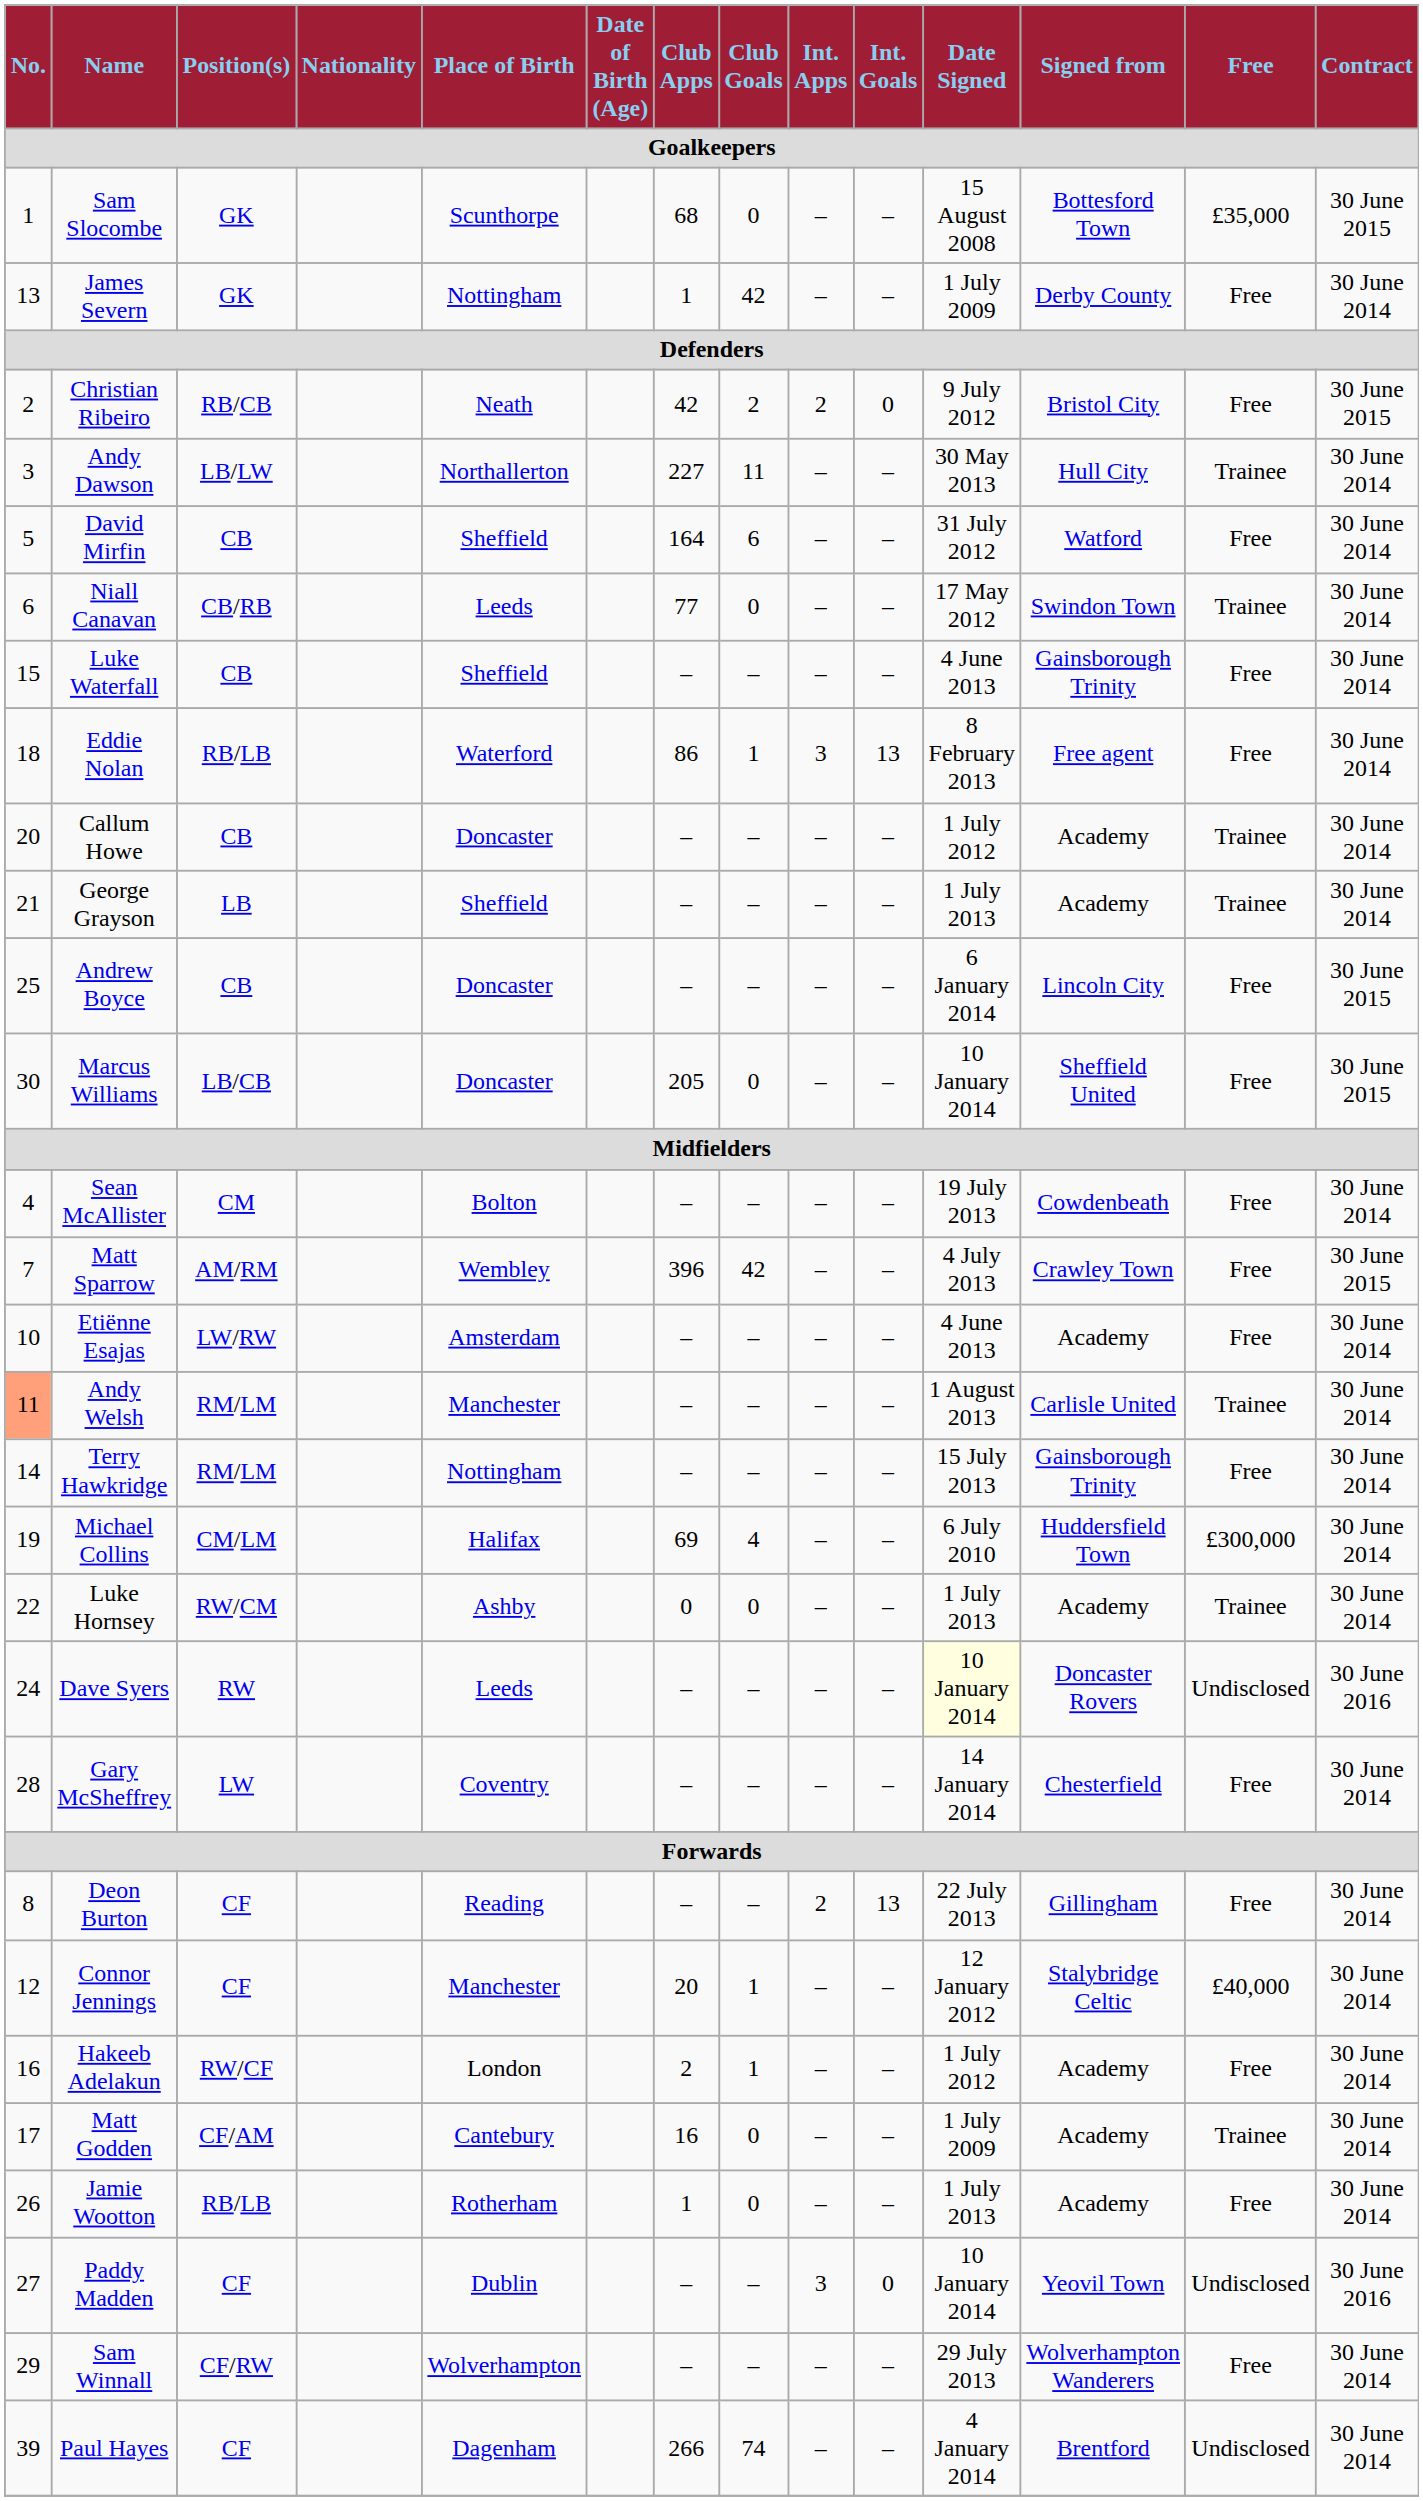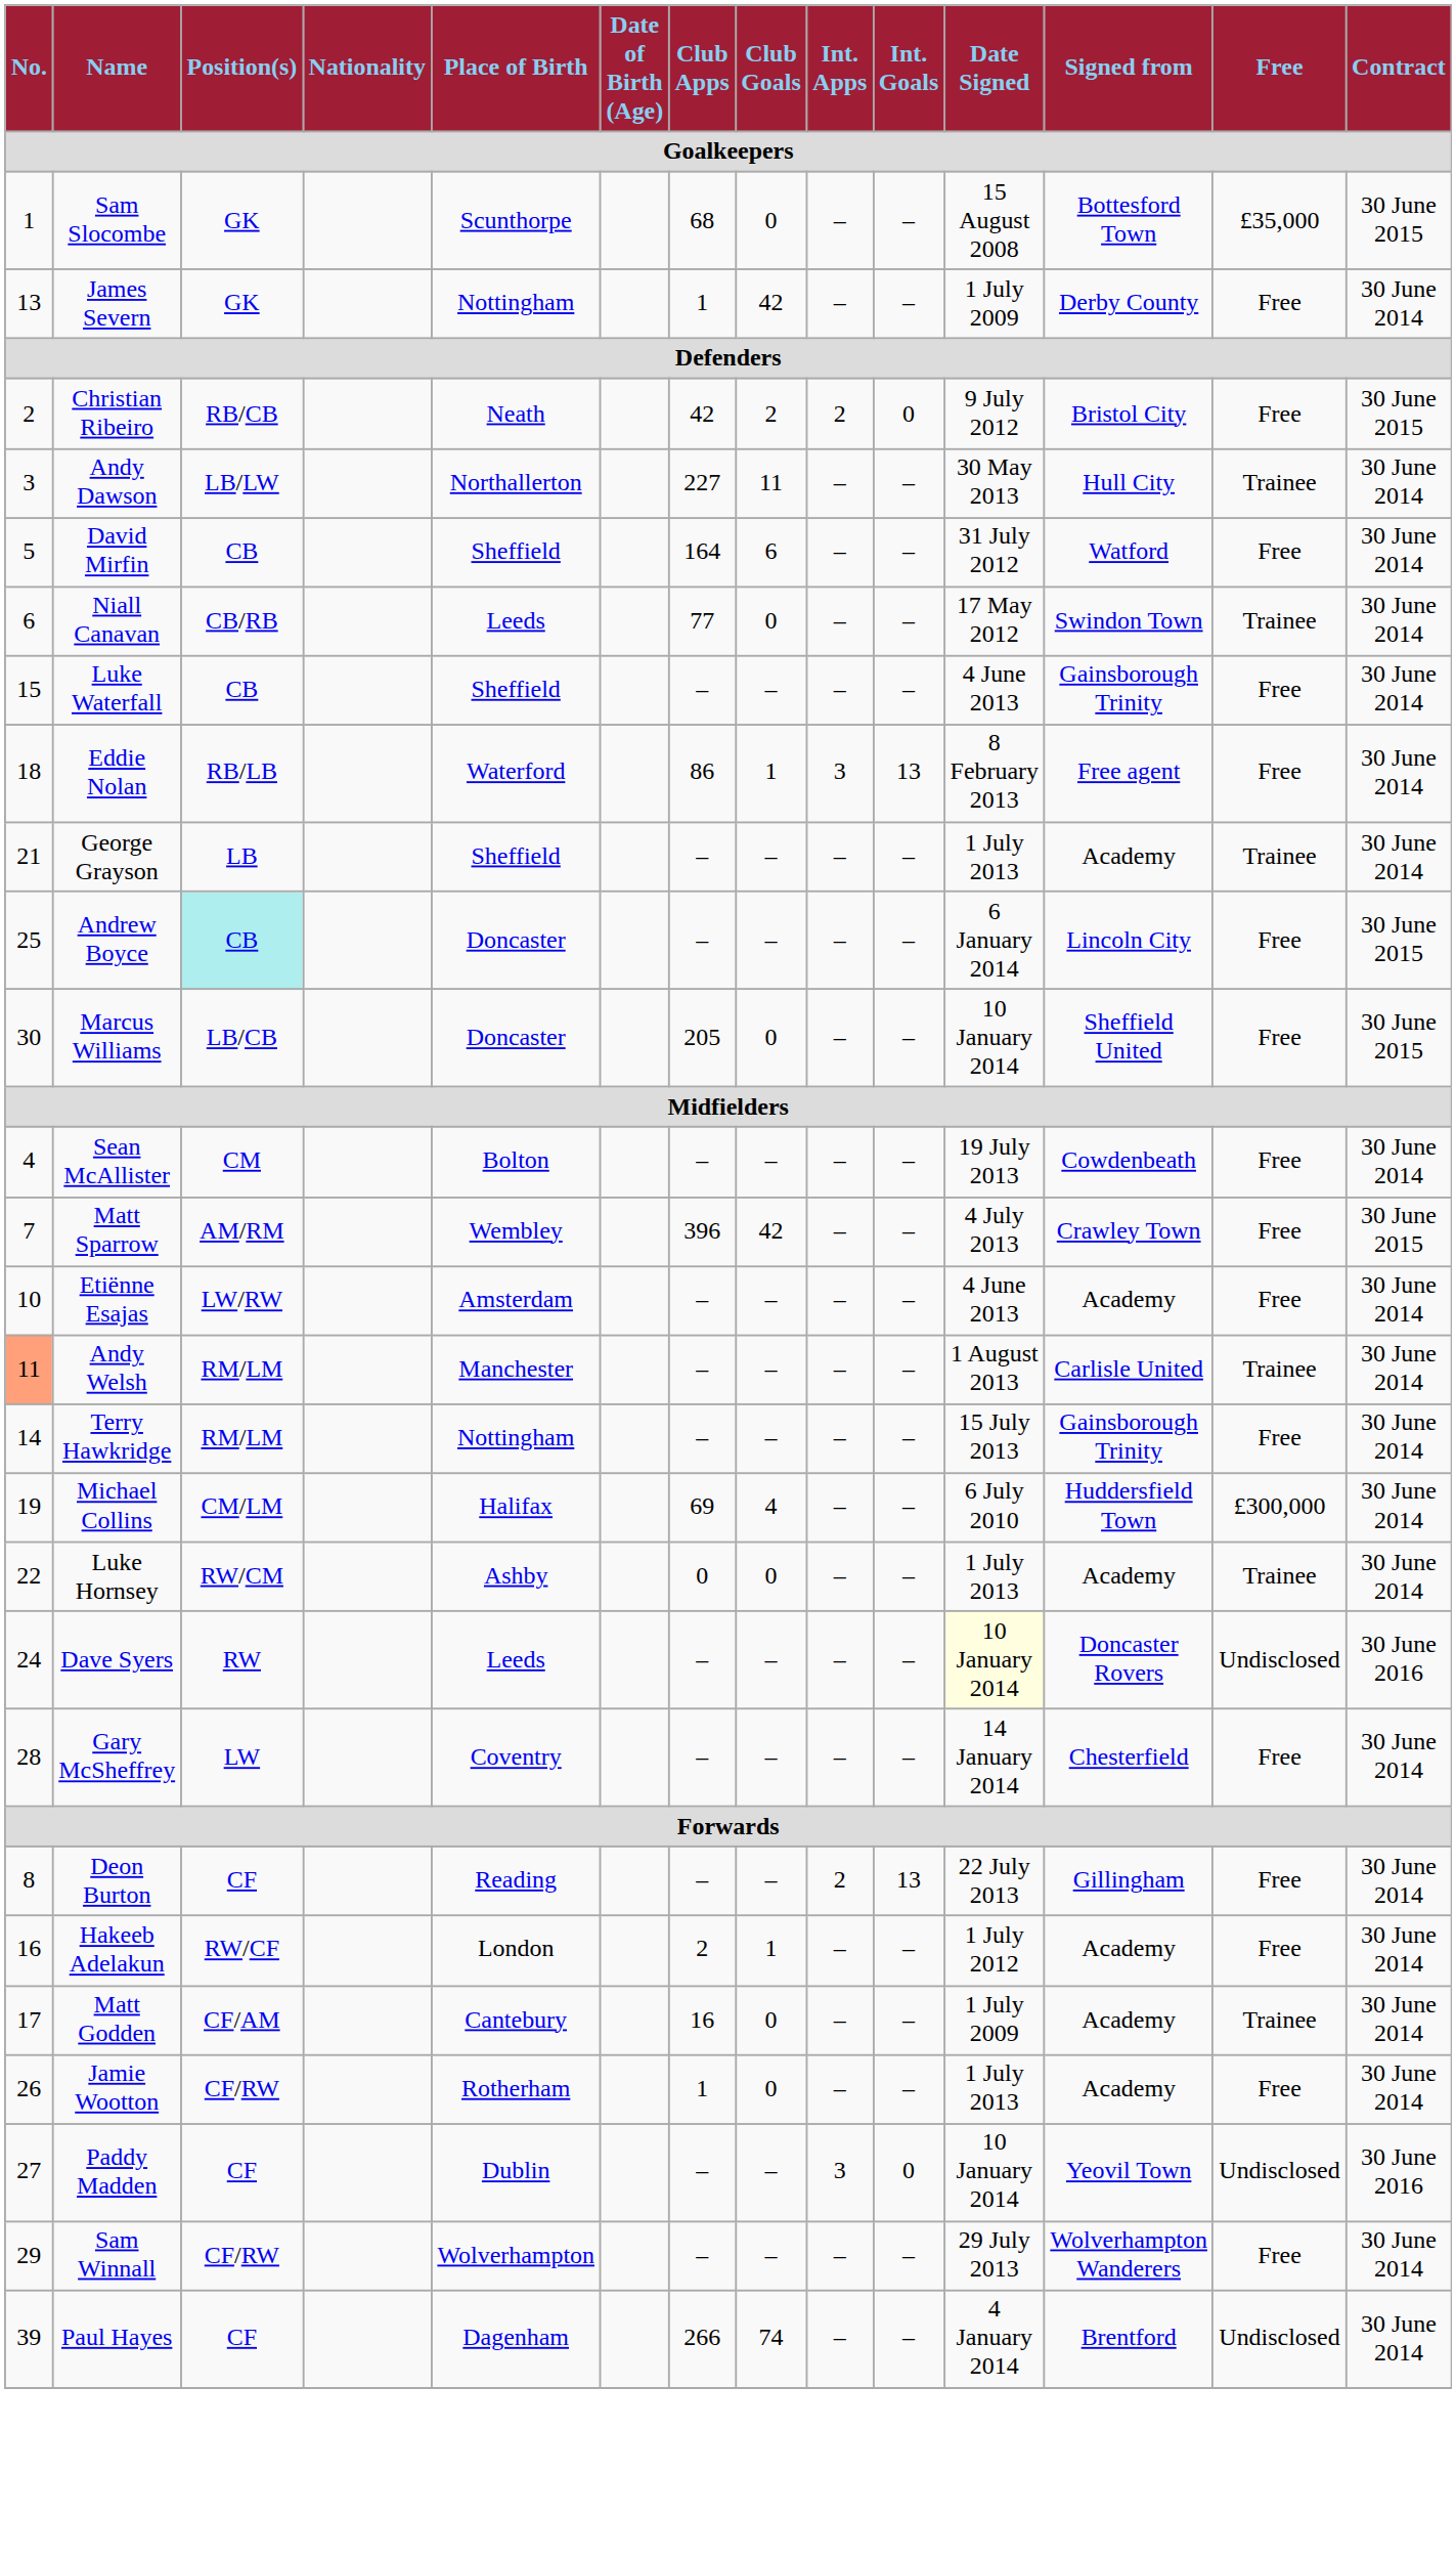- row: 20 | Callum Howe | CB | Doncaster | – | – | – | – | 1 July 2012 | Academy | Trainee | 30 June 2014
Andrew Boyce | Position(s): no background -> paleturquoise background
- row: 12 | Connor Jennings | CF | Manchester | 20 | 1 | – | – | 12 January 2012 | Stalybridge Celtic | £40,000 | 30 June 2014
Jamie Wootton | Position(s): RB/LB -> CF/RW
